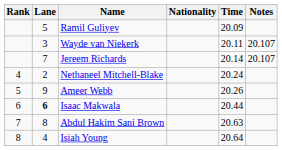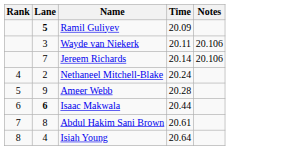- column: Nationality
Ramil Guliyev | Lane: normal -> bold
Wayde van Niekerk | Notes: 20.107 -> 20.106
Jereem Richards | Notes: 20.107 -> 20.106
Ameer Webb | Time: 20.26 -> 20.28
Abdul Hakim Sani Brown | Time: 20.63 -> 20.61
